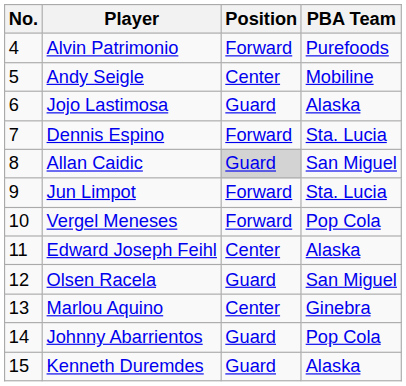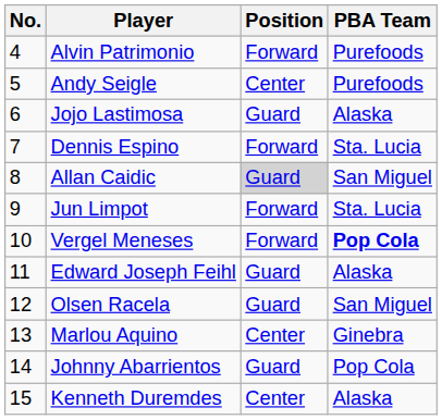Andy Seigle | PBA Team: Mobiline -> Purefoods
Vergel Meneses | PBA Team: normal -> bold
Edward Joseph Feihl | Position: Center -> Guard
Kenneth Duremdes | Position: Guard -> Center
